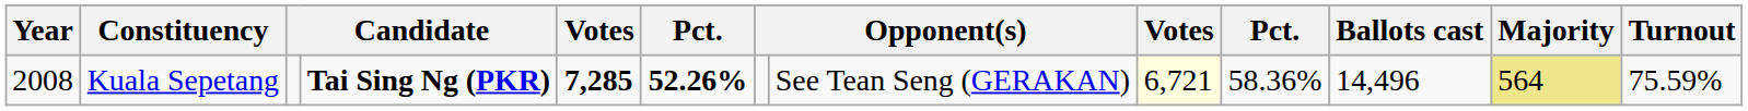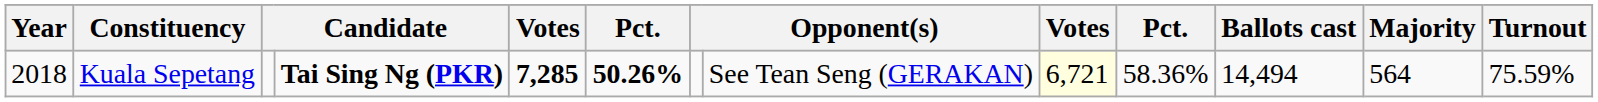Kuala Sepetang | Year: 2008 -> 2018
Kuala Sepetang | column 6: 52.26% -> 50.26%
Kuala Sepetang | Ballots cast: 14,496 -> 14,494
Kuala Sepetang | Majority: khaki background -> no background
